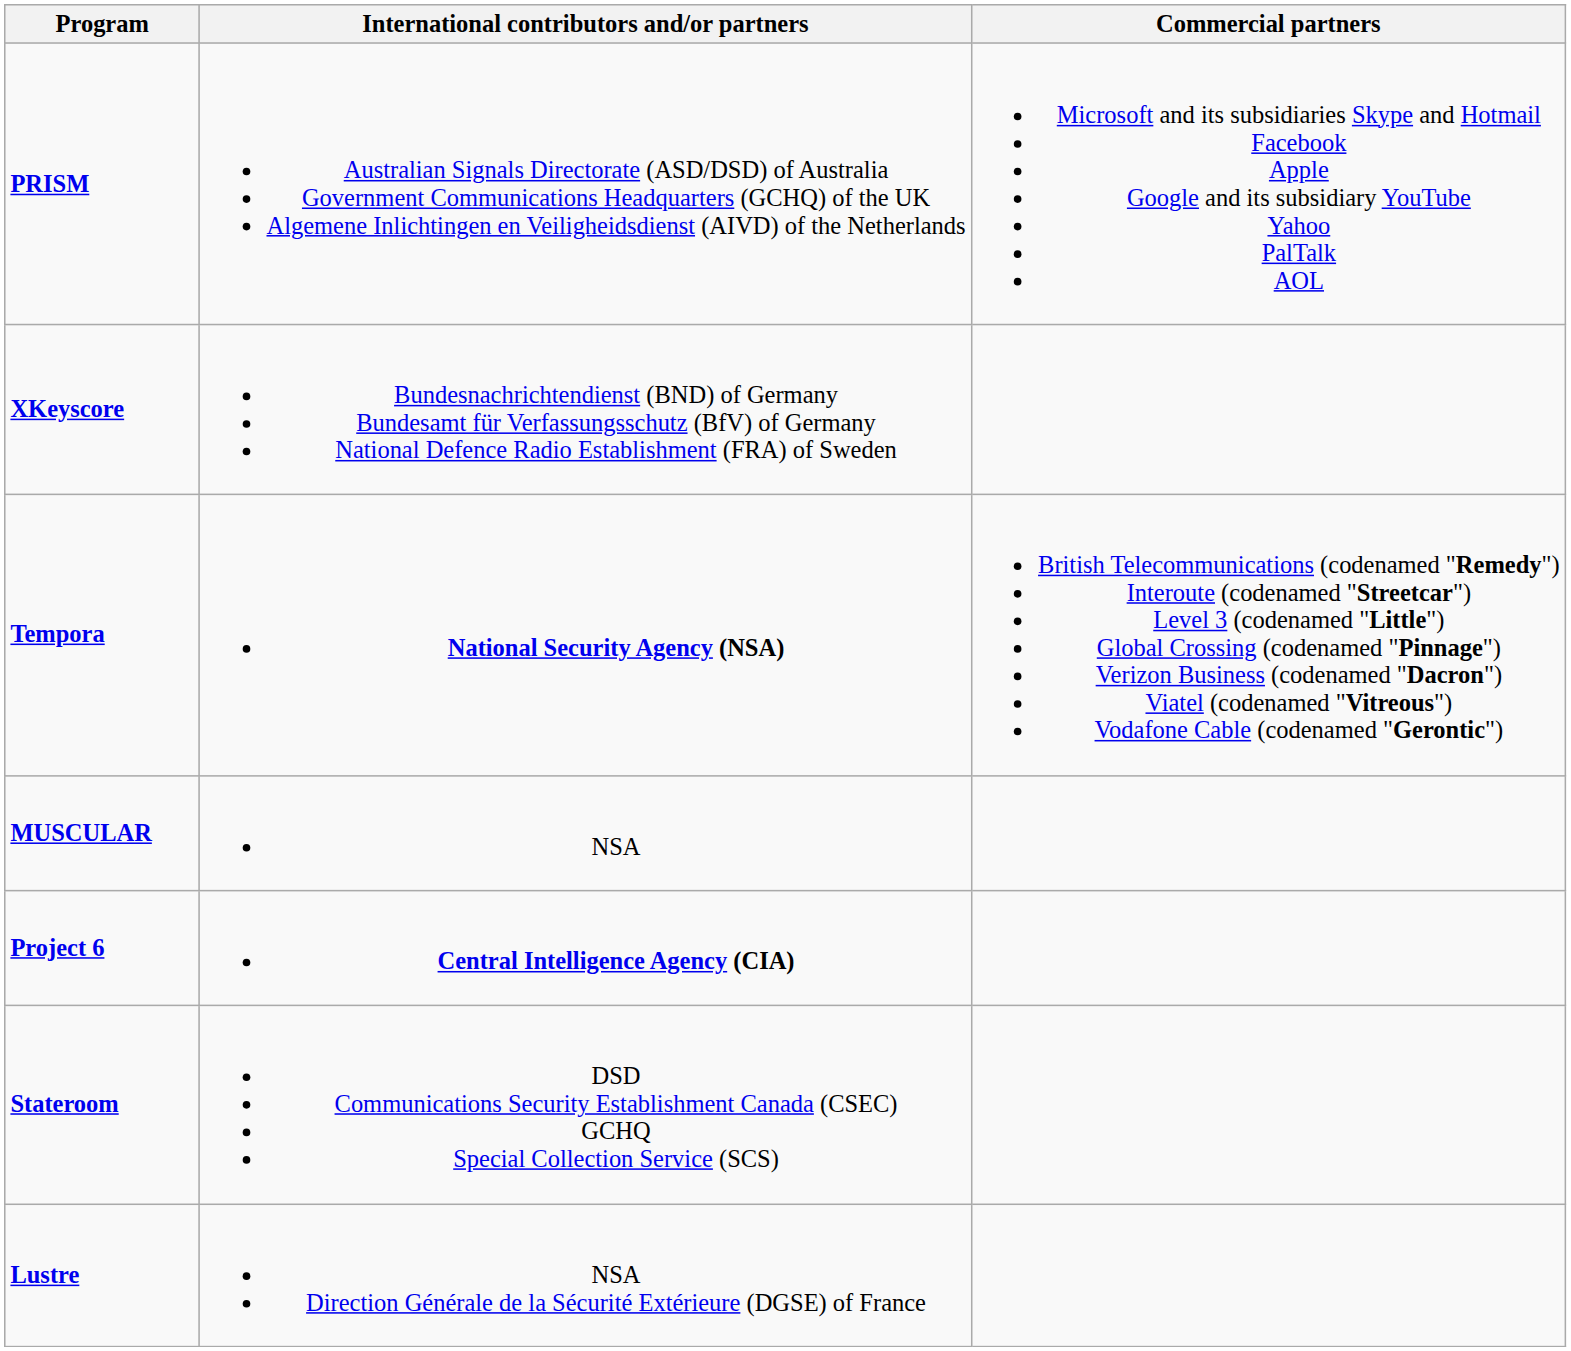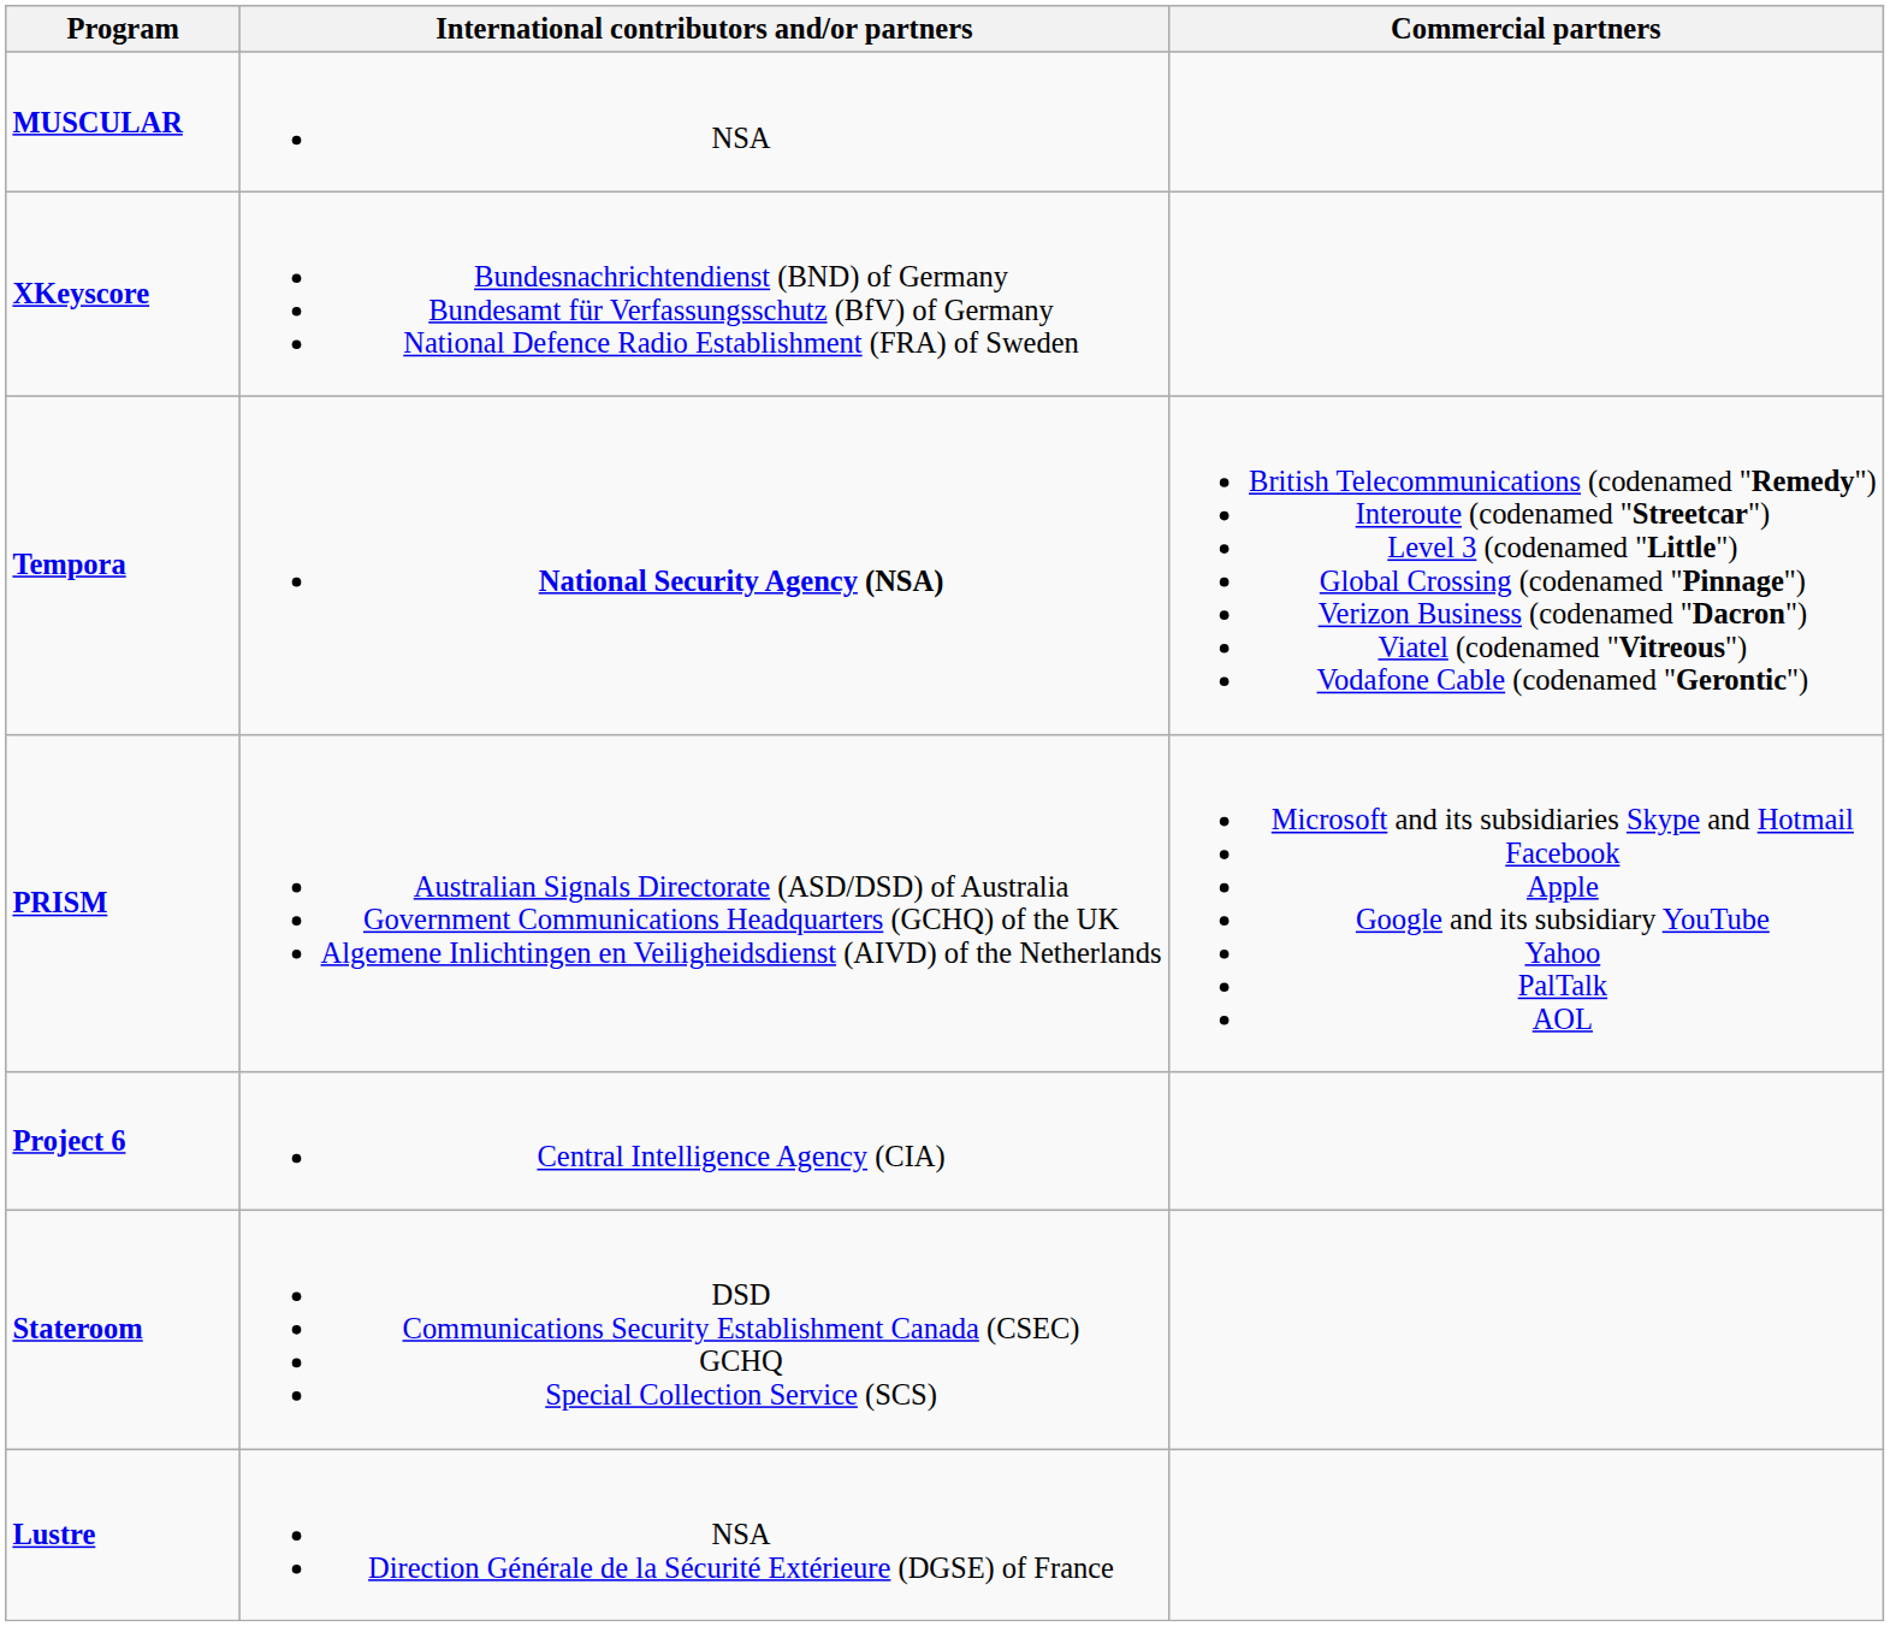rows swapped: PRISM <-> MUSCULAR
Project 6 | International contributors and/or partners: bold -> normal
